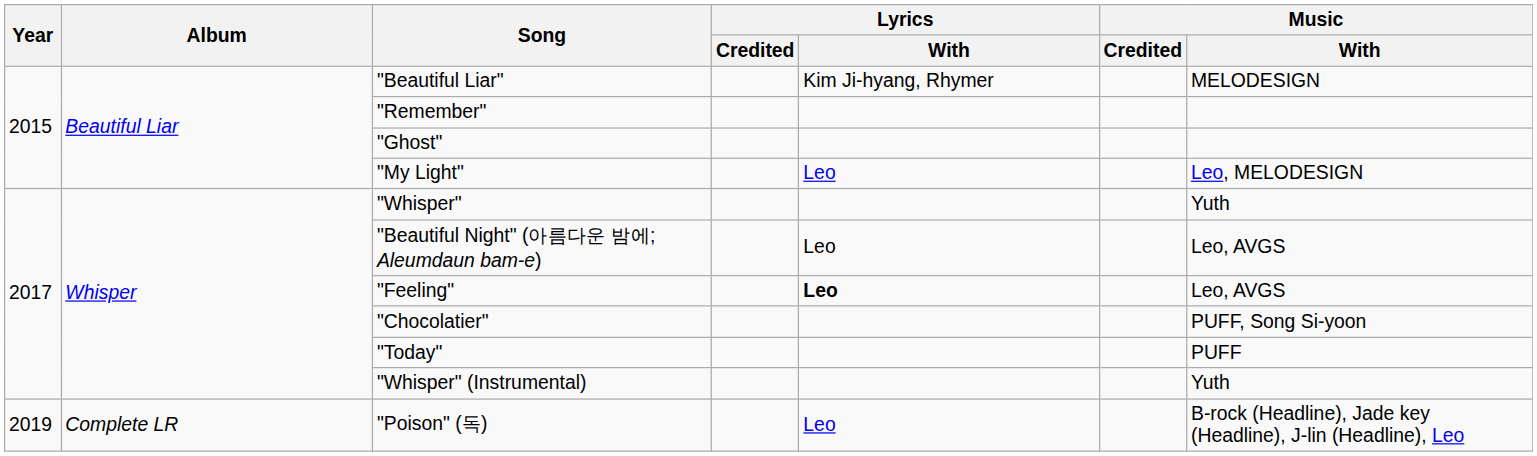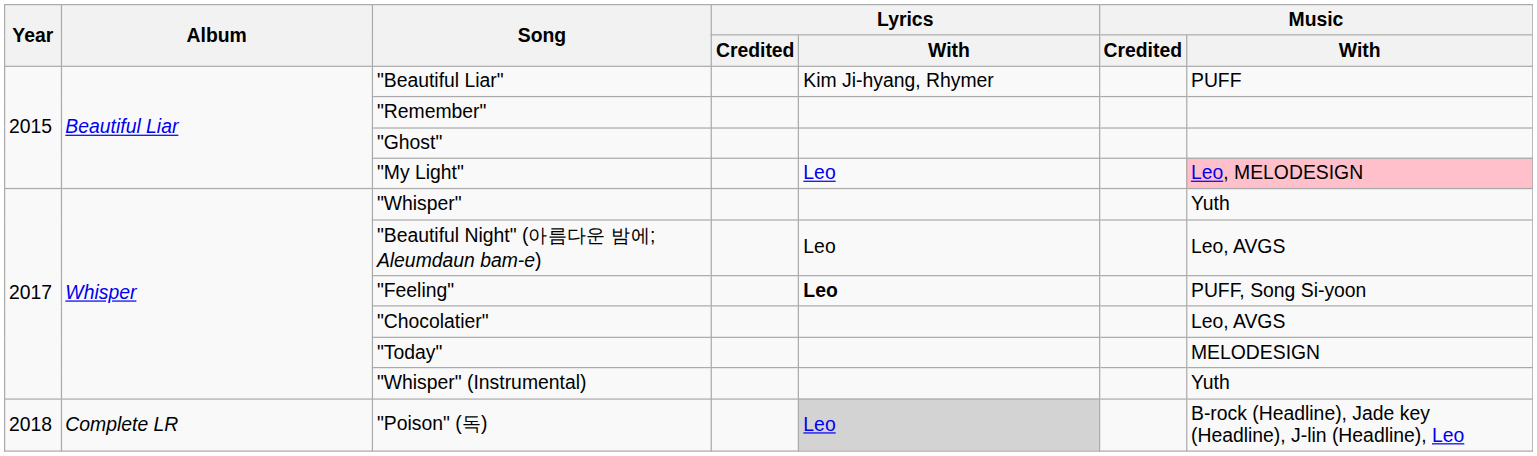"Beautiful Liar" | Music / With: MELODESIGN -> PUFF
"My Light" | Music / With: no background -> pink background
"Feeling" | Music / With: Leo, AVGS -> PUFF, Song Si-yoon
"Chocolatier" | Music / With: PUFF, Song Si-yoon -> Leo, AVGS
"Today" | Music / With: PUFF -> MELODESIGN
"Poison" (독) | Year: 2019 -> 2018
"Poison" (독) | Lyrics / With: no background -> lightgrey background
